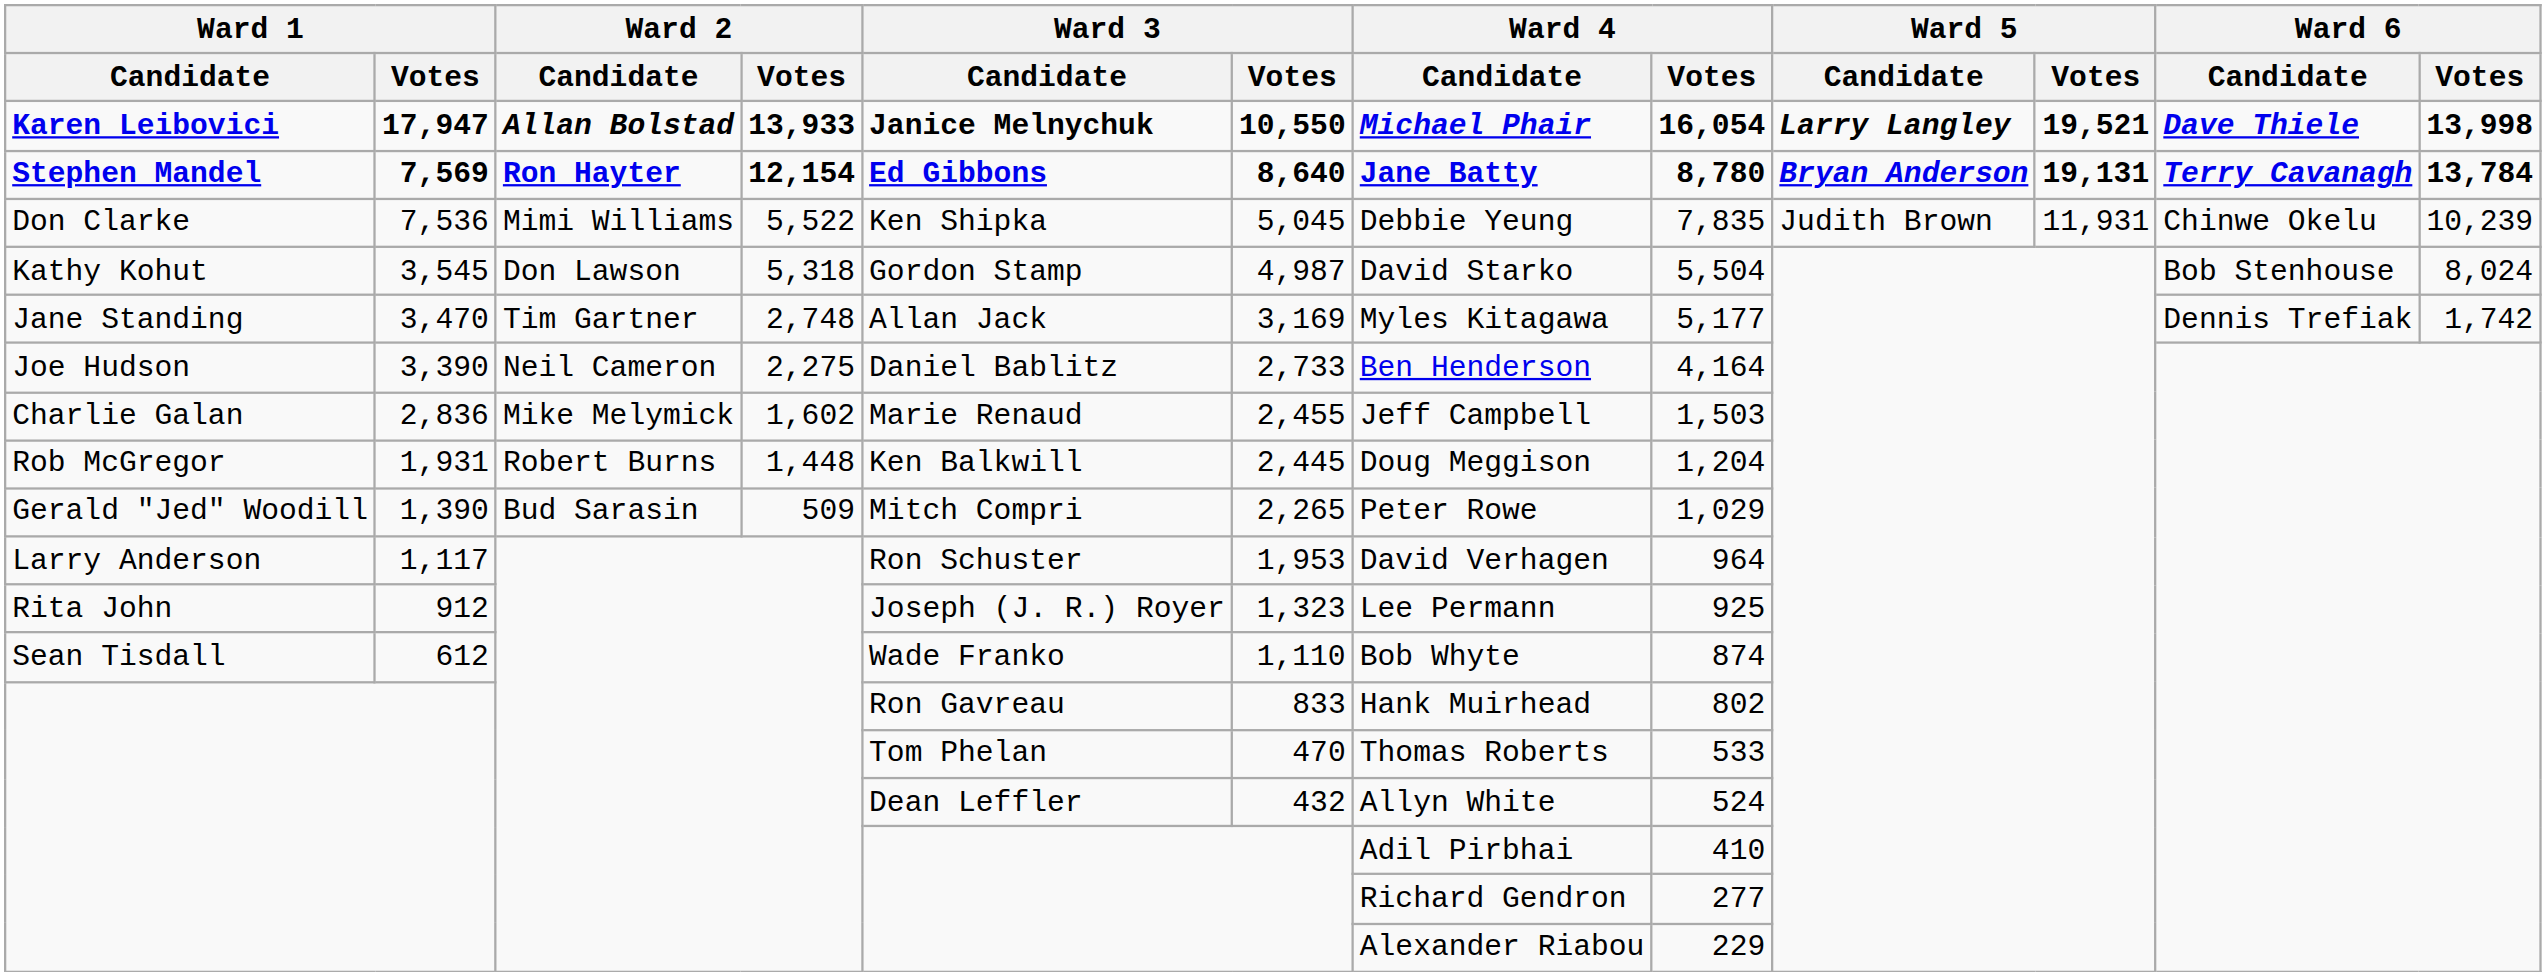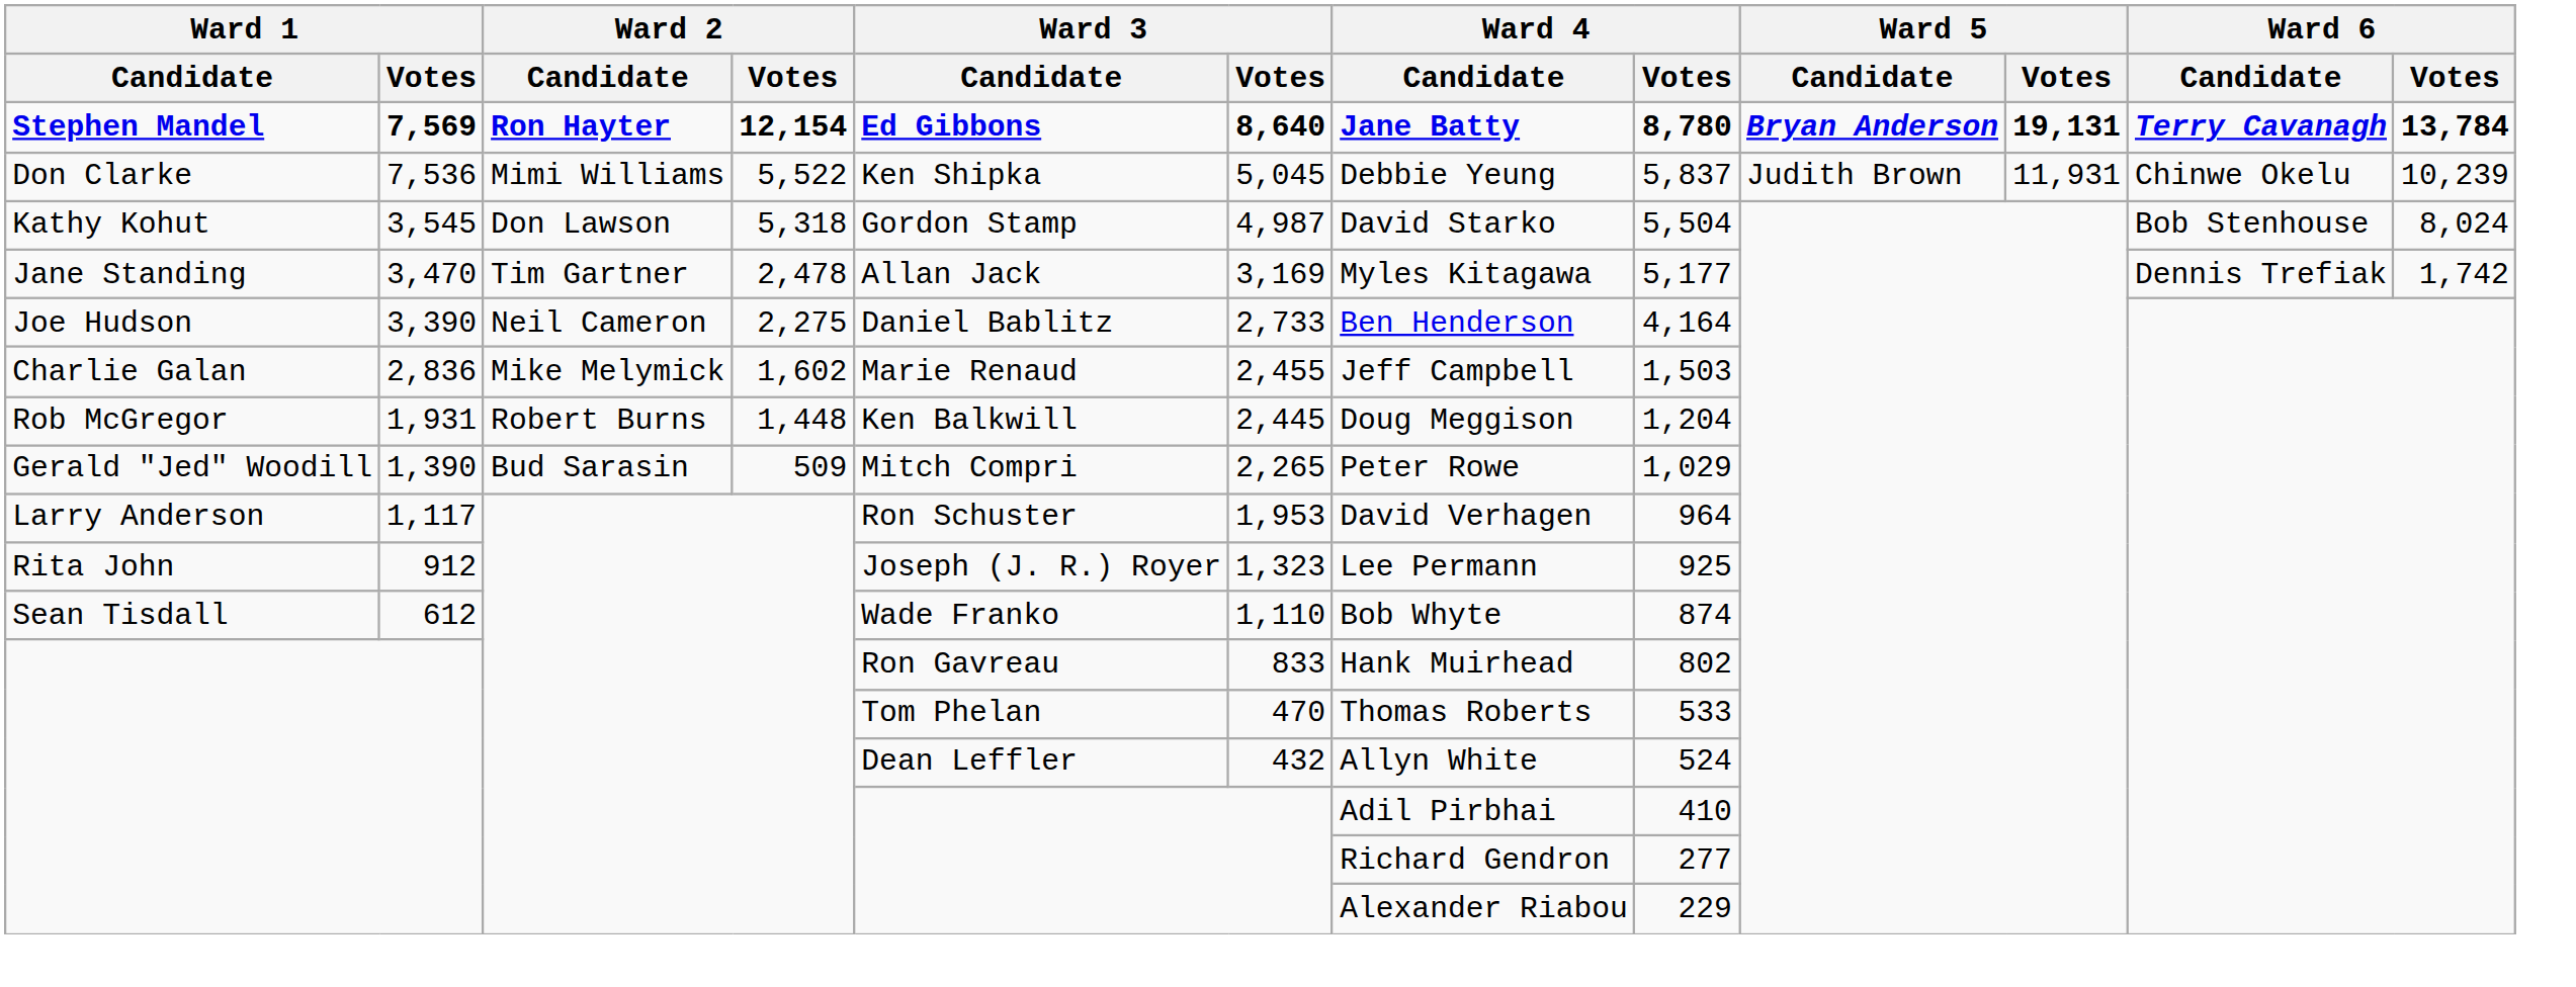- row: Karen Leibovici | 17,947 | Allan Bolstad | 13,933 | Janice Melnychuk | 10,550 | Michael Phair | 16,054 | Larry Langley | 19,521 | Dave Thiele | 13,998
Don Clarke | Ward 4 / Votes: 7,835 -> 5,837
Jane Standing | Ward 2 / Votes: 2,748 -> 2,478
